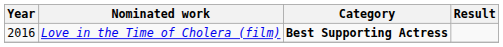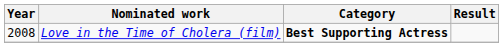Love in the Time of Cholera (film) | Year: 2016 -> 2008
